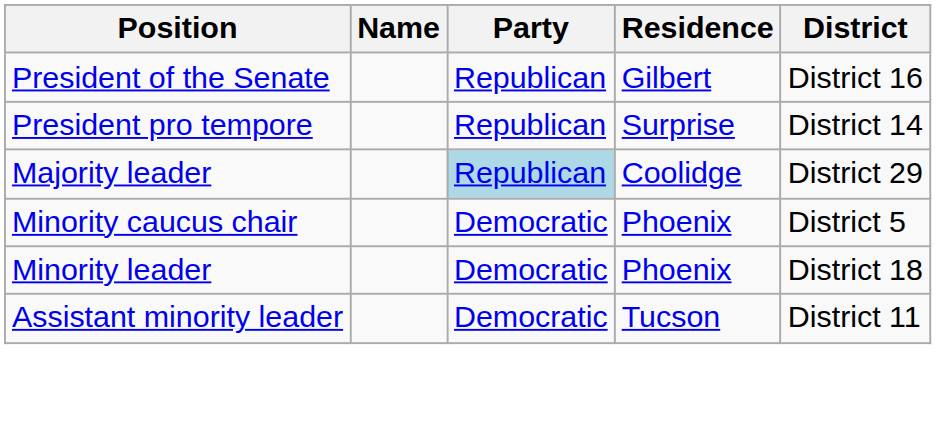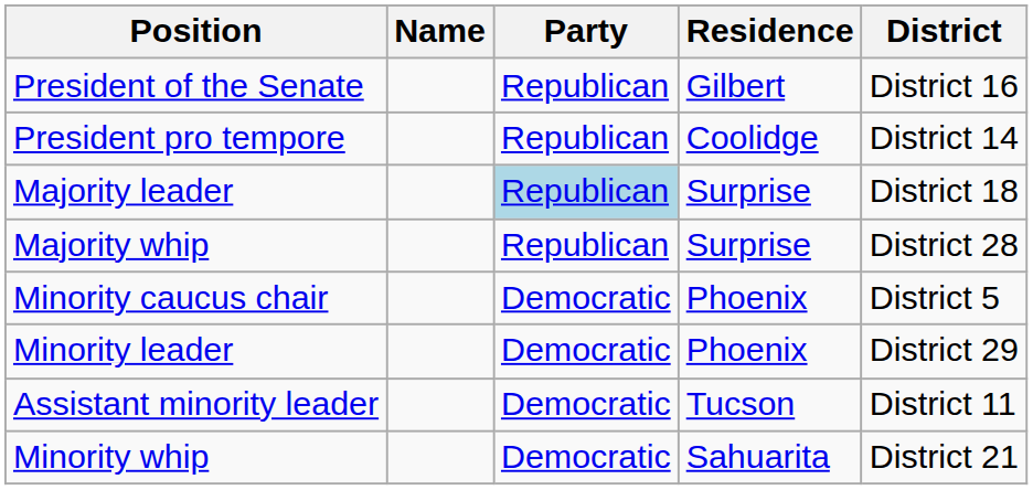President pro tempore | Residence: Surprise -> Coolidge
Majority leader | Residence: Coolidge -> Surprise
Majority leader | District: District 29 -> District 18
+ row: Majority whip | Republican | Surprise | District 28
Minority leader | District: District 18 -> District 29
+ row: Minority whip | Democratic | Sahuarita | District 21
